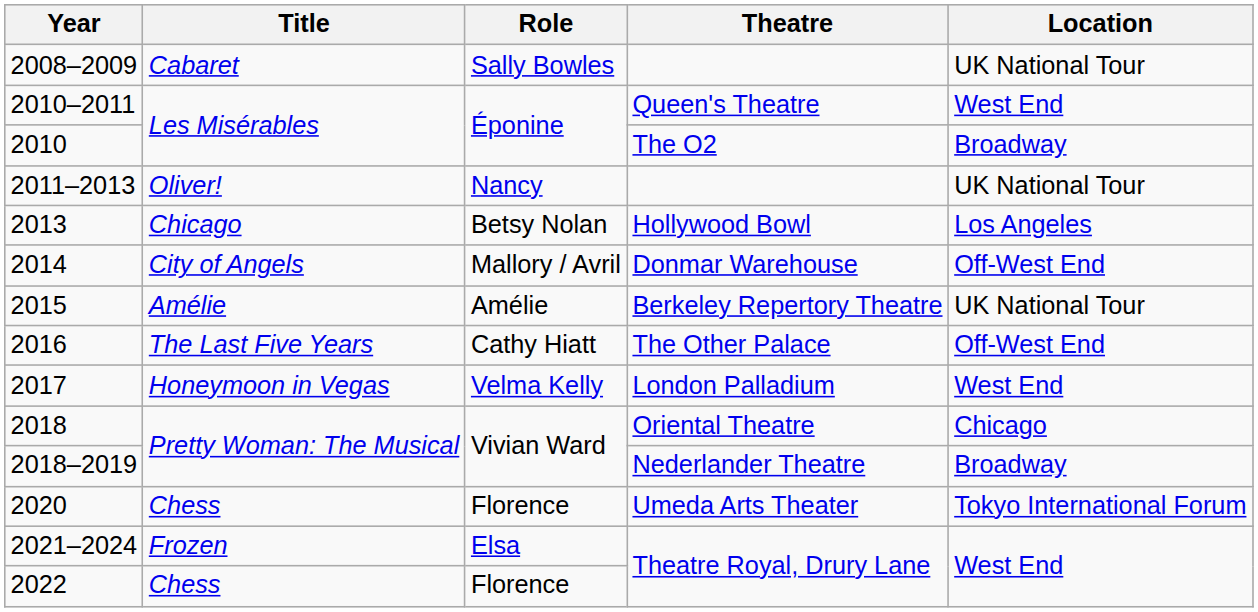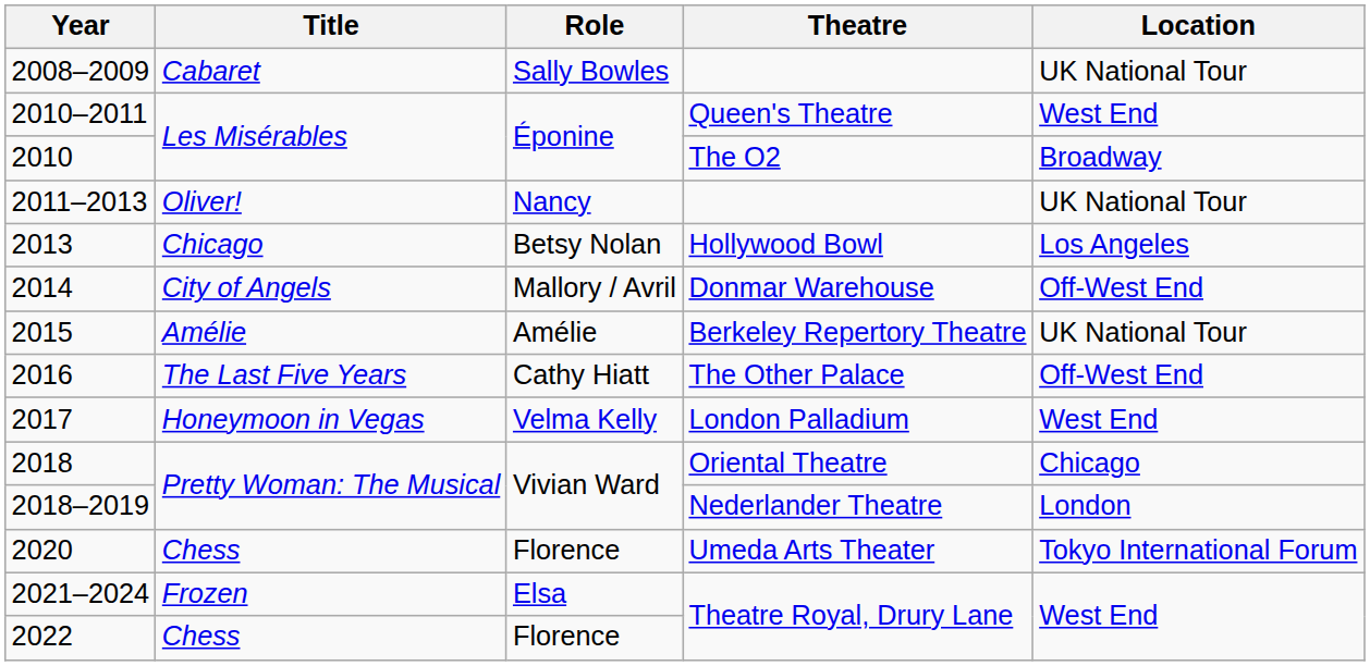2018–2019 | Location: Broadway -> London
